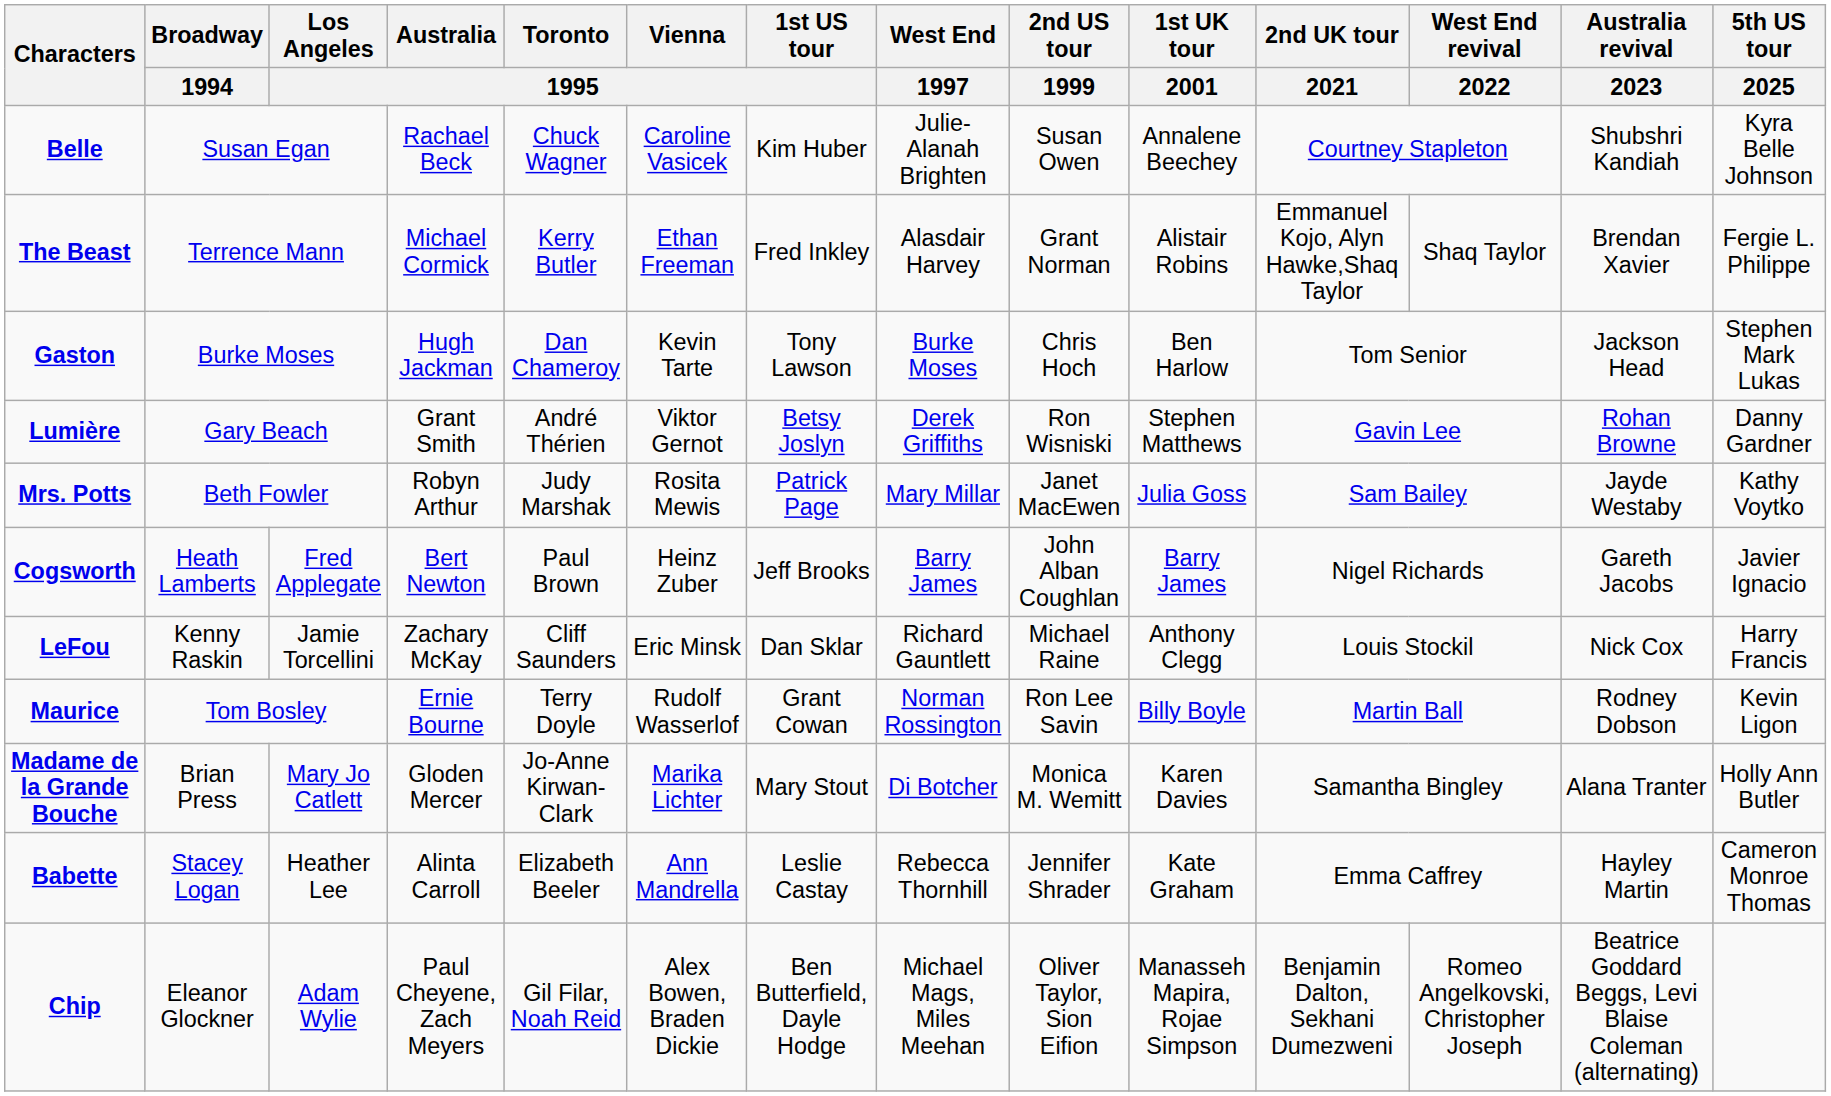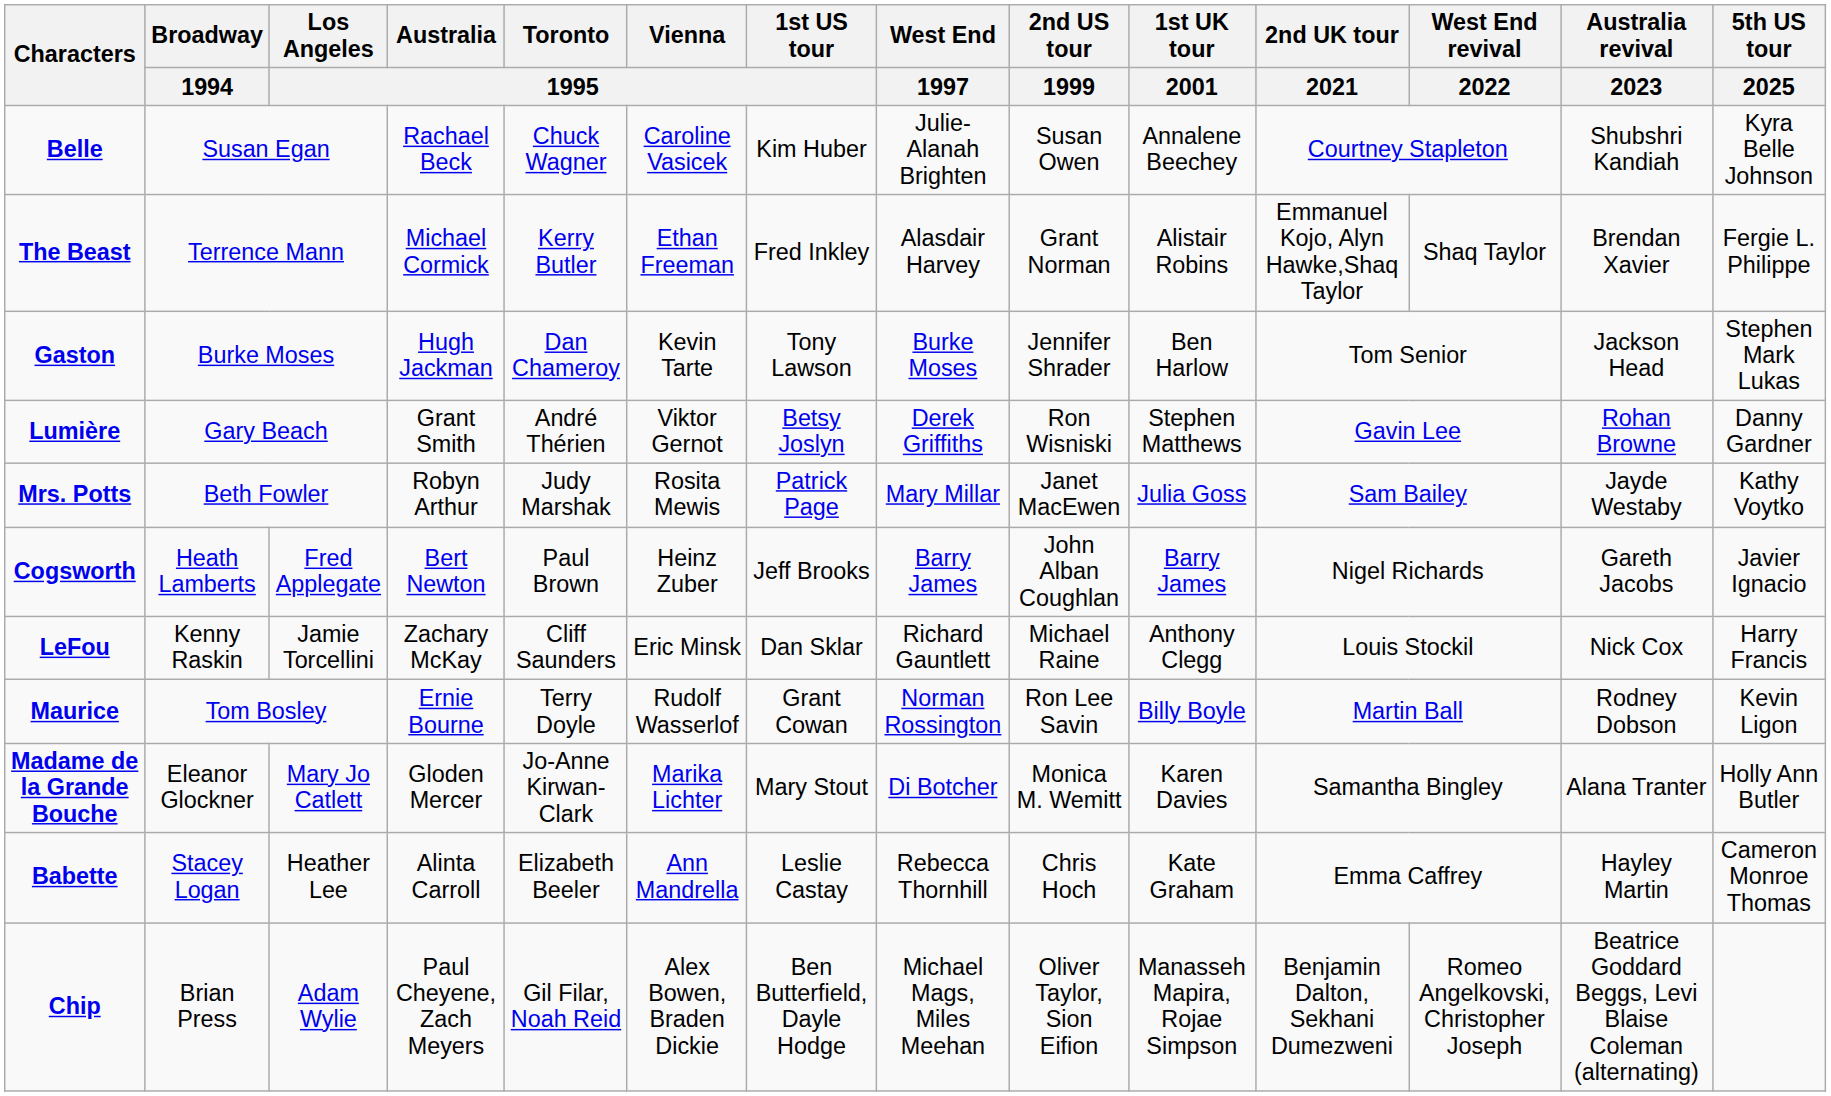Gaston | 2nd US tour / 1999: Chris Hoch -> Jennifer Shrader
Madame de la Grande Bouche | Broadway / 1994: Brian Press -> Eleanor Glockner
Babette | 2nd US tour / 1999: Jennifer Shrader -> Chris Hoch
Chip | Broadway / 1994: Eleanor Glockner -> Brian Press
